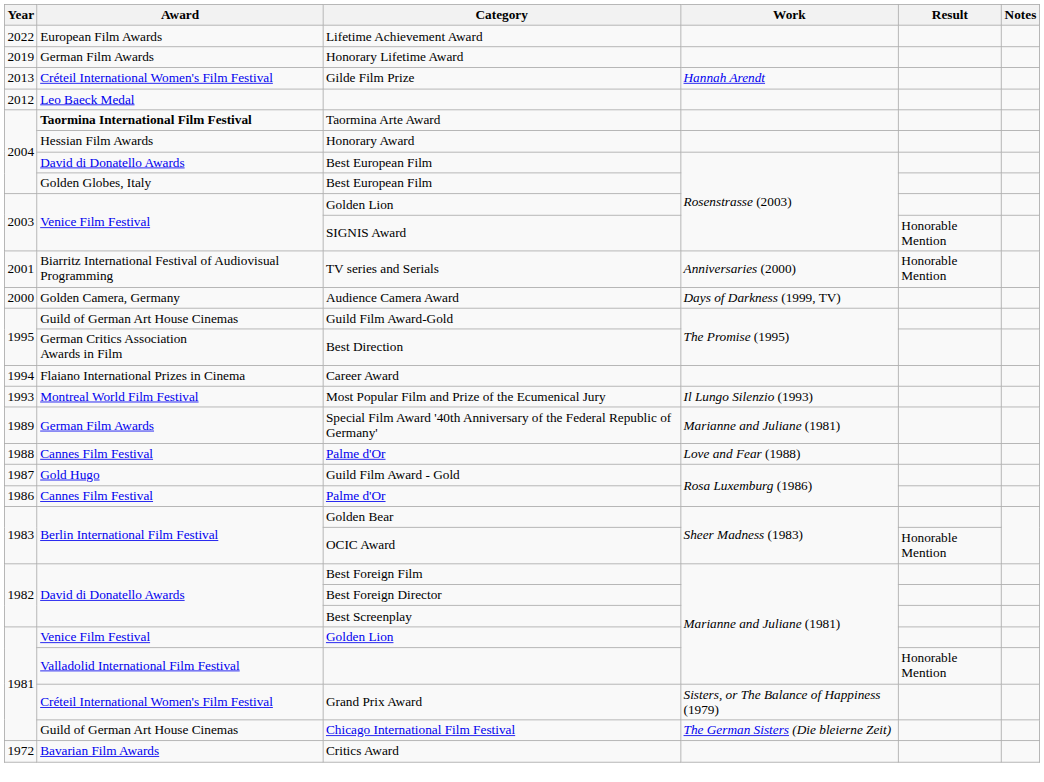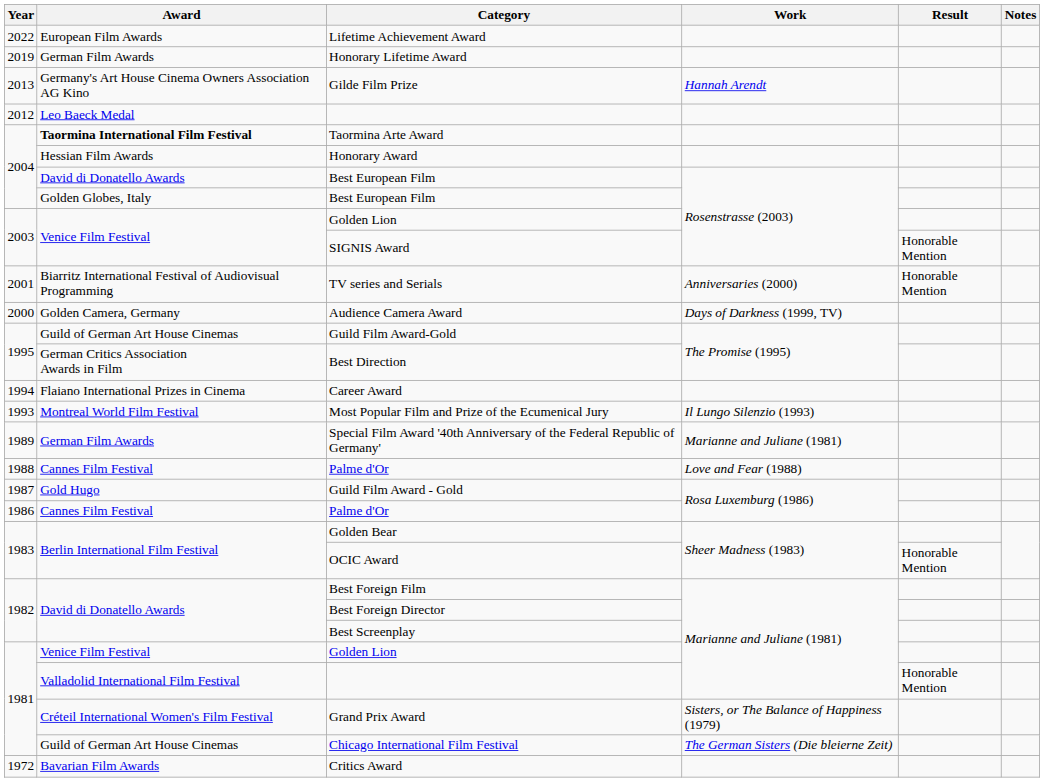Gilde Film Prize | Award: Créteil International Women's Film Festival -> Germany's Art House Cinema Owners Association AG Kino
